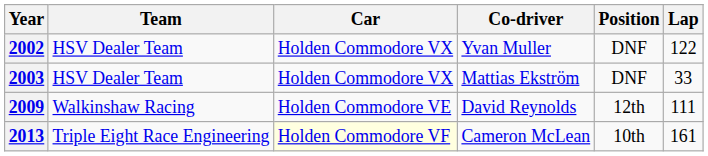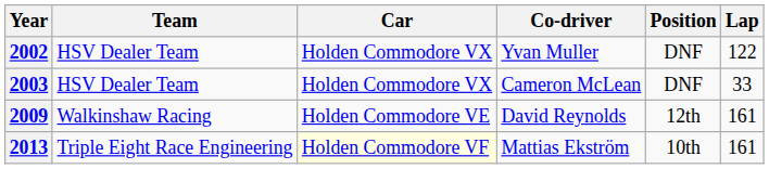2003 | Co-driver: Mattias Ekström -> Cameron McLean
2009 | Lap: 111 -> 161
2013 | Co-driver: Cameron McLean -> Mattias Ekström
